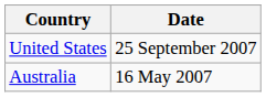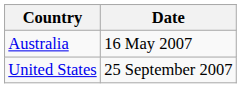rows swapped: Australia <-> United States
